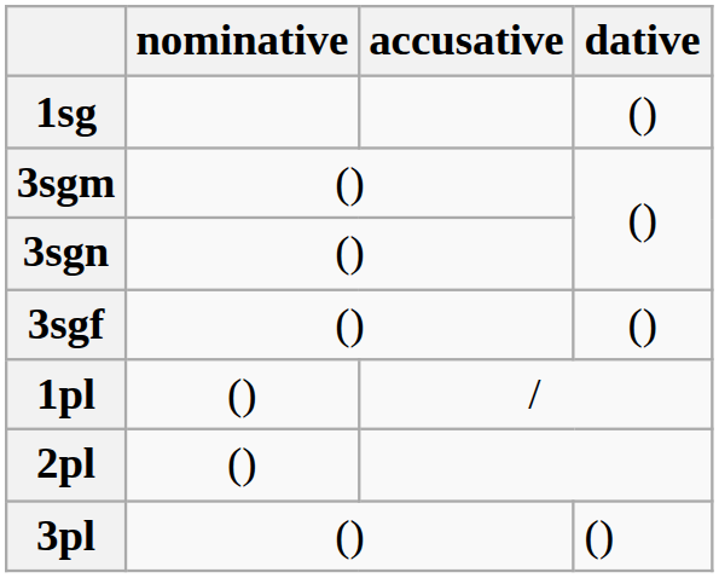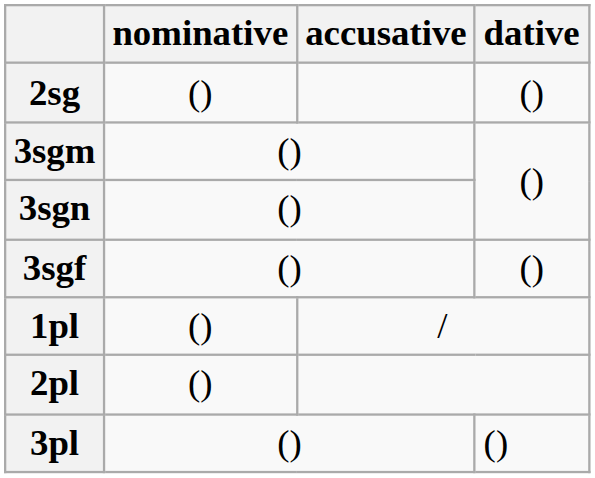- row: 1sg | ()
+ row: 2sg | () | ()
